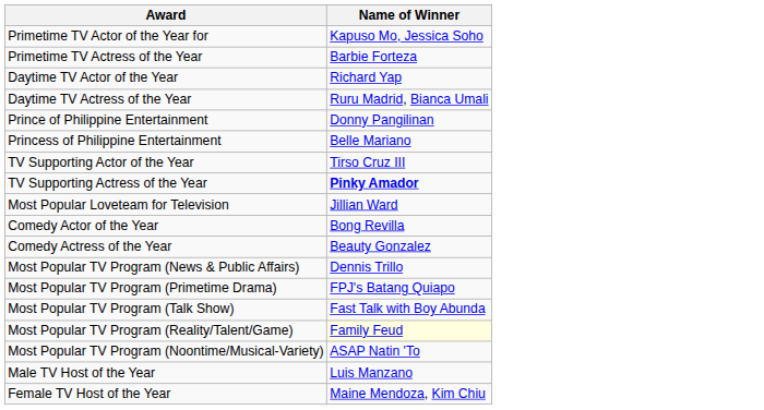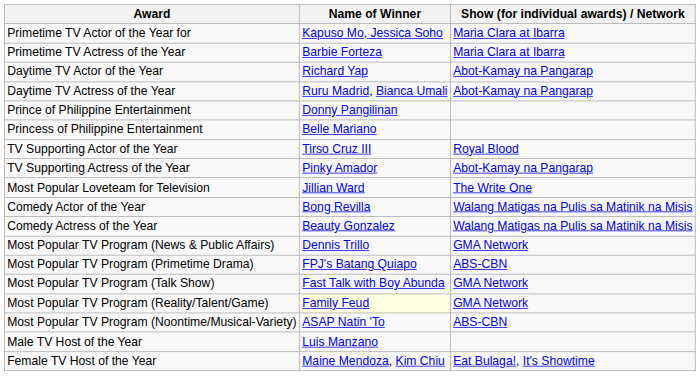+ column: Show (for individual awards) / Network | Maria Clara at Ibarra | Maria Clara at Ibarra | Abot-Kamay na Pangarap | Abot-Kamay na Pangarap | Royal Blood | Abot-Kamay na Pangarap | The Write One | Walang Matigas na Pulis sa Matinik na Misis | Walang Matigas na Pulis sa Matinik na Misis | GMA Network | ABS-CBN | GMA Network | GMA Network | ABS-CBN | Eat Bulaga!, It's Showtime
TV Supporting Actress of the Year | Name of Winner: bold -> normal
